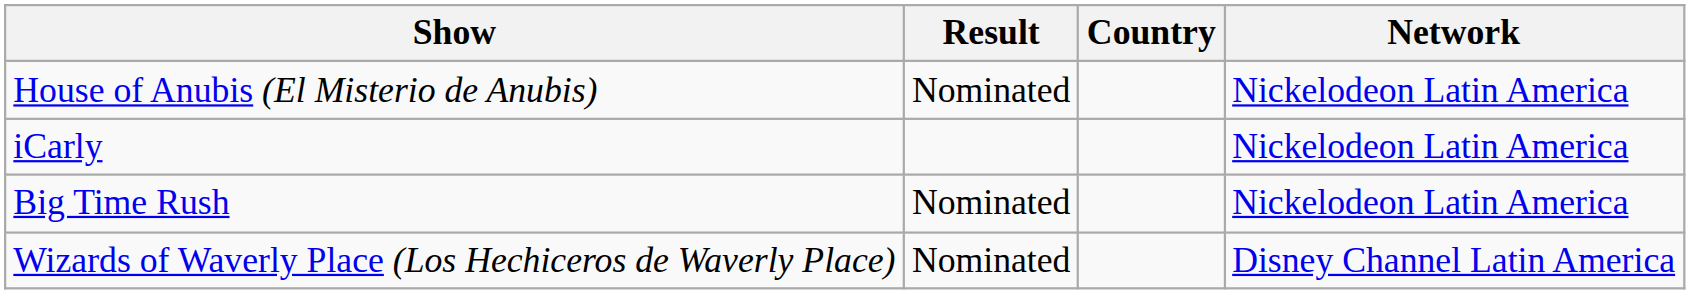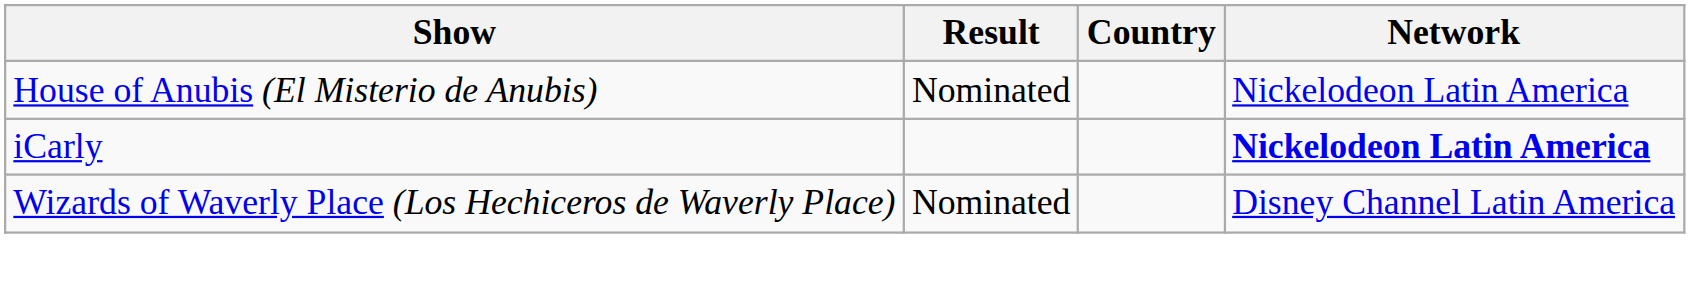iCarly | Network: normal -> bold
- row: Big Time Rush | Nominated | Nickelodeon Latin America
